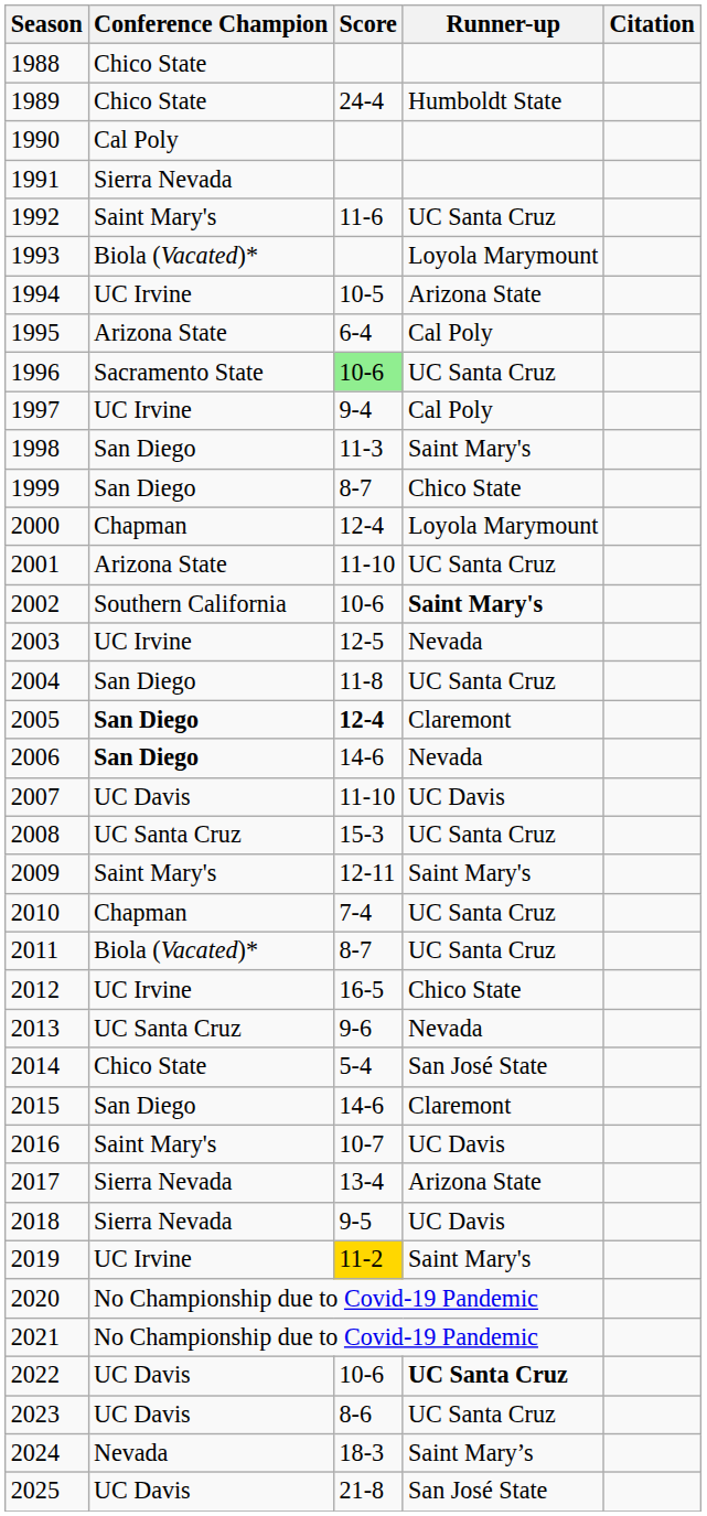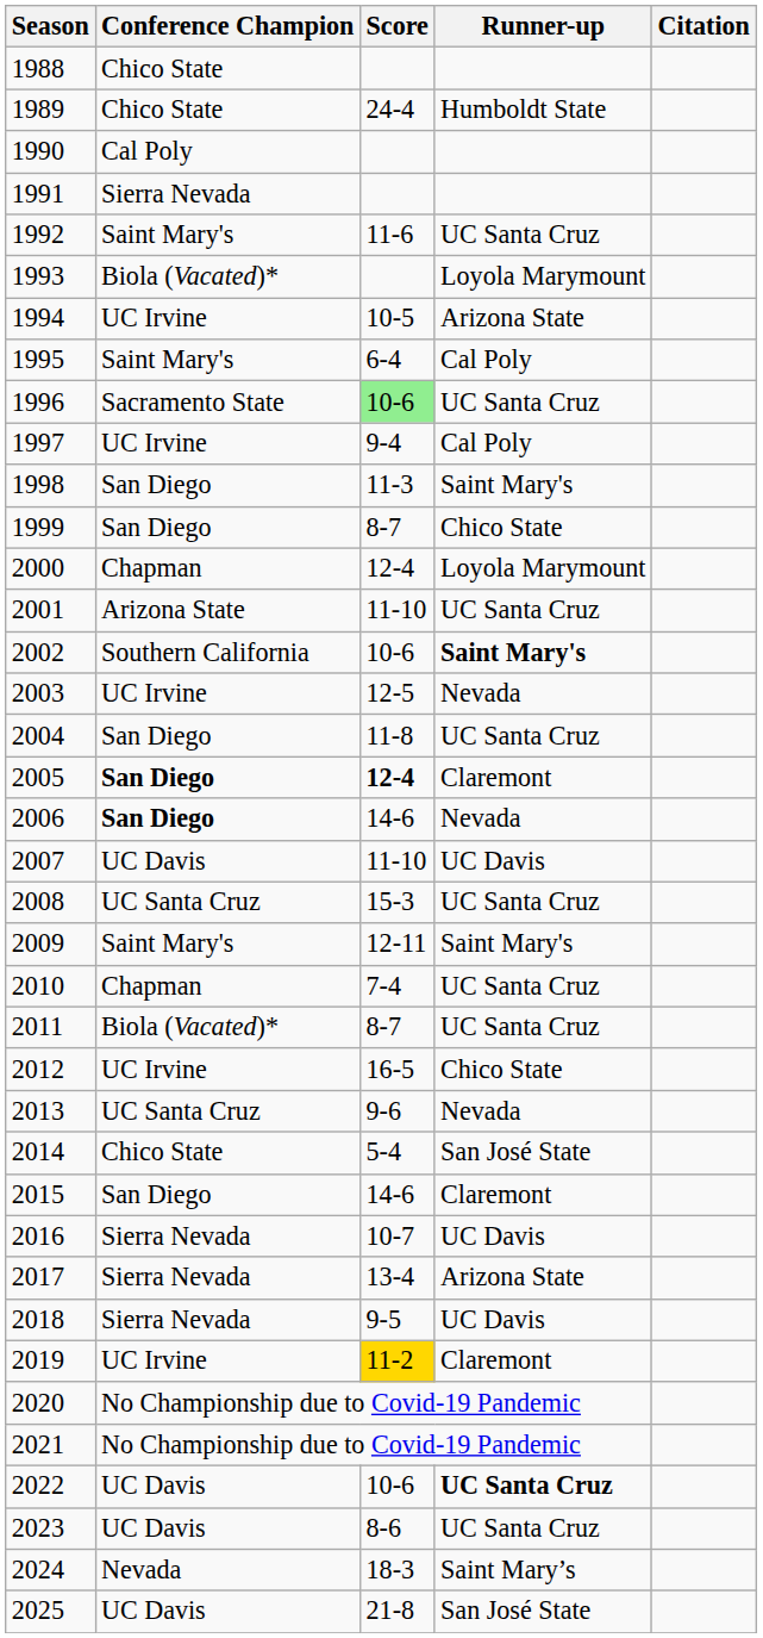1995 | Conference Champion: Arizona State -> Saint Mary's
2016 | Conference Champion: Saint Mary's -> Sierra Nevada
2019 | Runner-up: Saint Mary's -> Claremont
